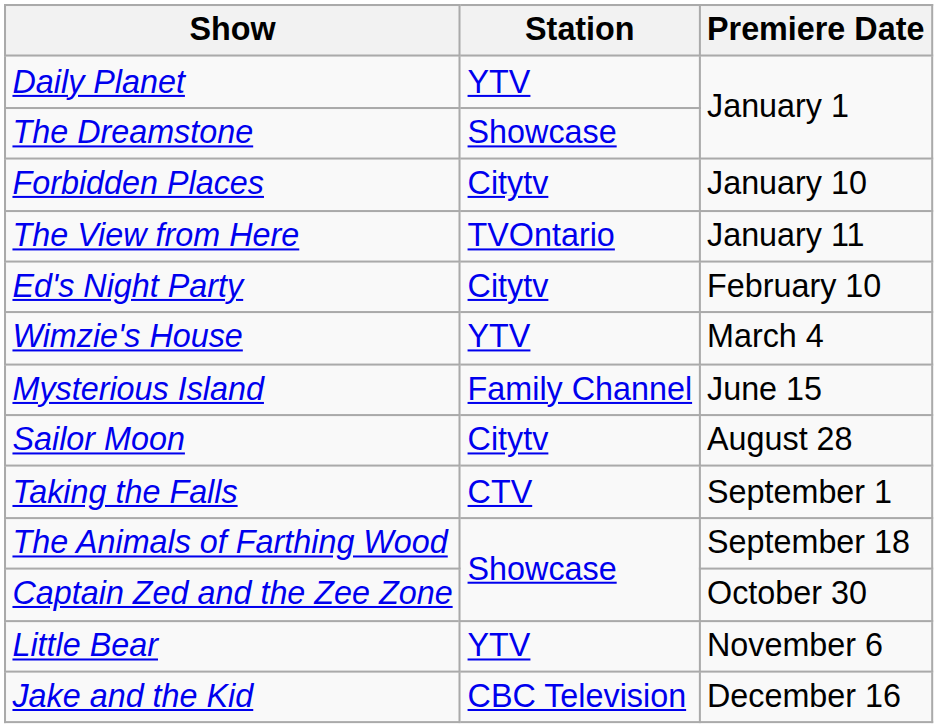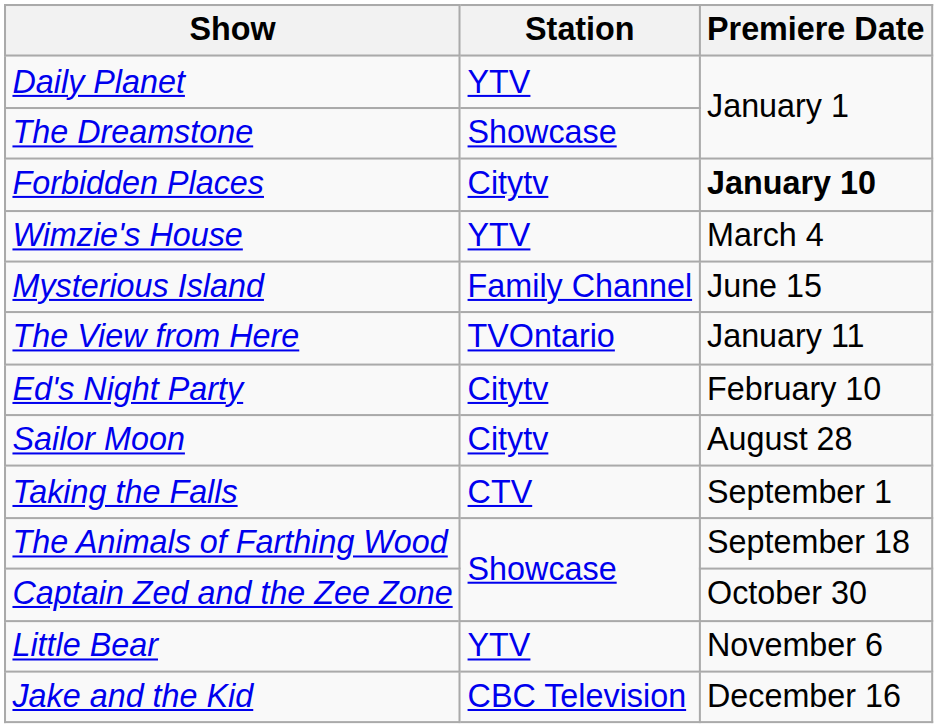Forbidden Places | Premiere Date: normal -> bold
rows swapped: The View from Here <-> Wimzie's House
rows swapped: Ed's Night Party <-> Mysterious Island
